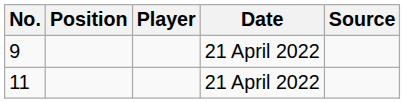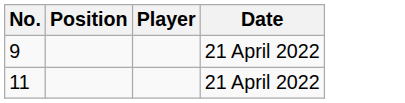- column: Source
